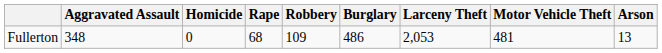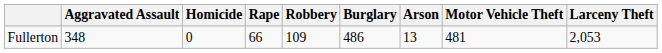columns swapped: Larceny Theft <-> Arson
Fullerton | Rape: 68 -> 66
